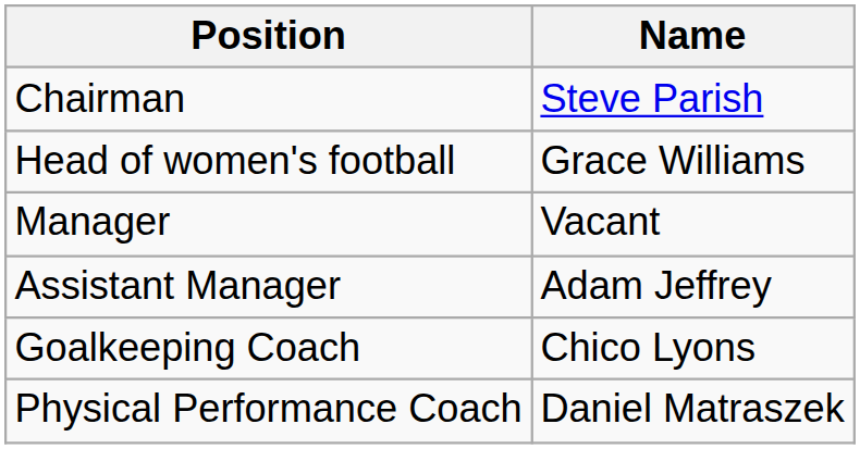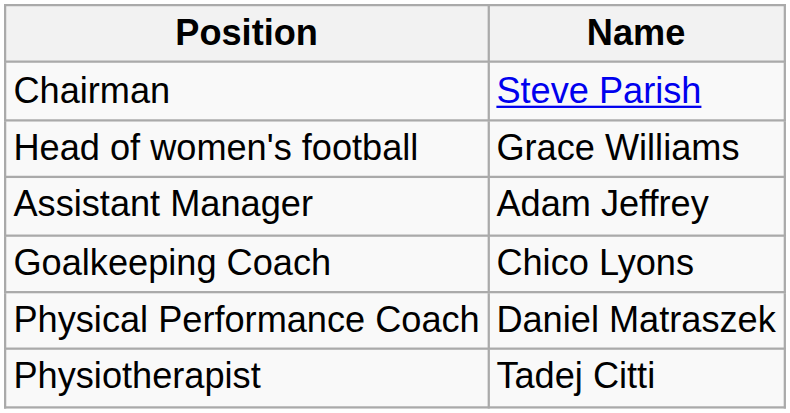- row: Manager | Vacant
+ row: Physiotherapist | Tadej Citti
